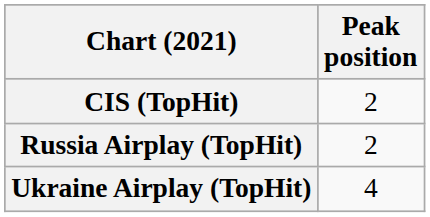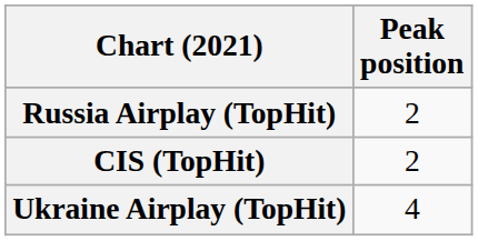rows swapped: CIS (TopHit) <-> Russia Airplay (TopHit)
